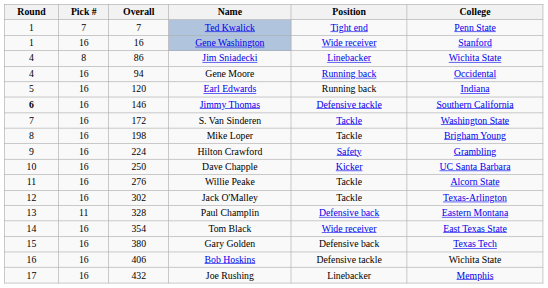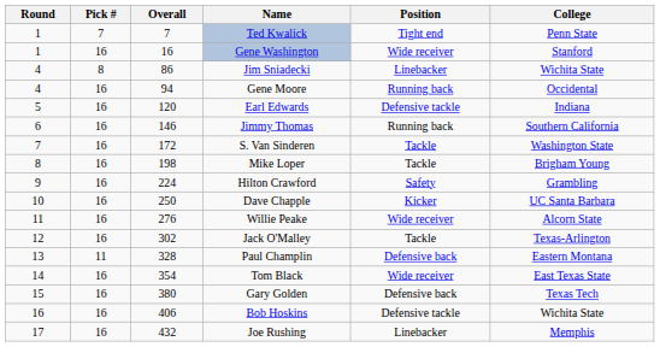Earl Edwards | Position: Running back -> Defensive tackle
Jimmy Thomas | Round: bold -> normal
Jimmy Thomas | Position: Defensive tackle -> Running back
Willie Peake | Position: Tackle -> Wide receiver
